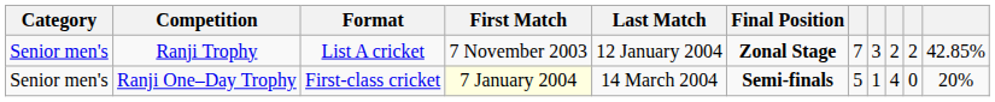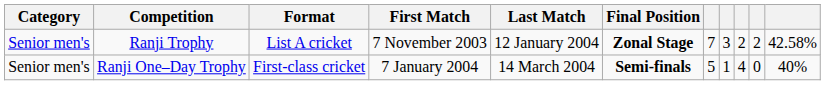Ranji Trophy | column 11: 42.85% -> 42.58%
Ranji One–Day Trophy | First Match: lightyellow background -> no background
Ranji One–Day Trophy | column 11: 20% -> 40%
